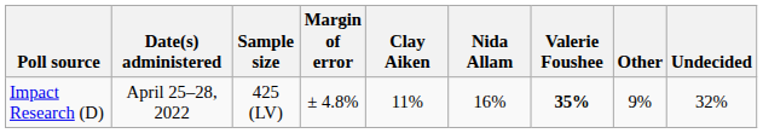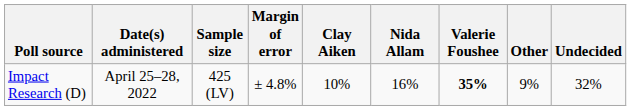Impact Research (D) | Clay Aiken: 11% -> 10%
